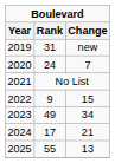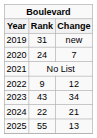2022 | Change: 15 -> 12
2023 | Rank: 49 -> 43
2024 | Rank: 17 -> 22
